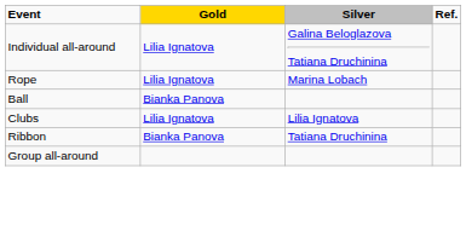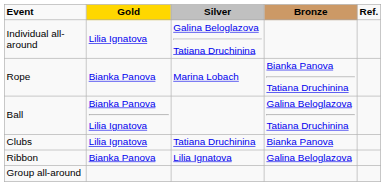+ column: Bronze | Bianka Panova Tatiana Druchinina | Galina Beloglazova Tatiana Druchinina | Bianka Panova | Galina Beloglazova
Rope | Gold: Lilia Ignatova -> Bianka Panova
Ball | Gold: Bianka Panova -> Bianka Panova Lilia Ignatova
Clubs | Silver: Lilia Ignatova -> Tatiana Druchinina
Ribbon | Silver: Tatiana Druchinina -> Lilia Ignatova
